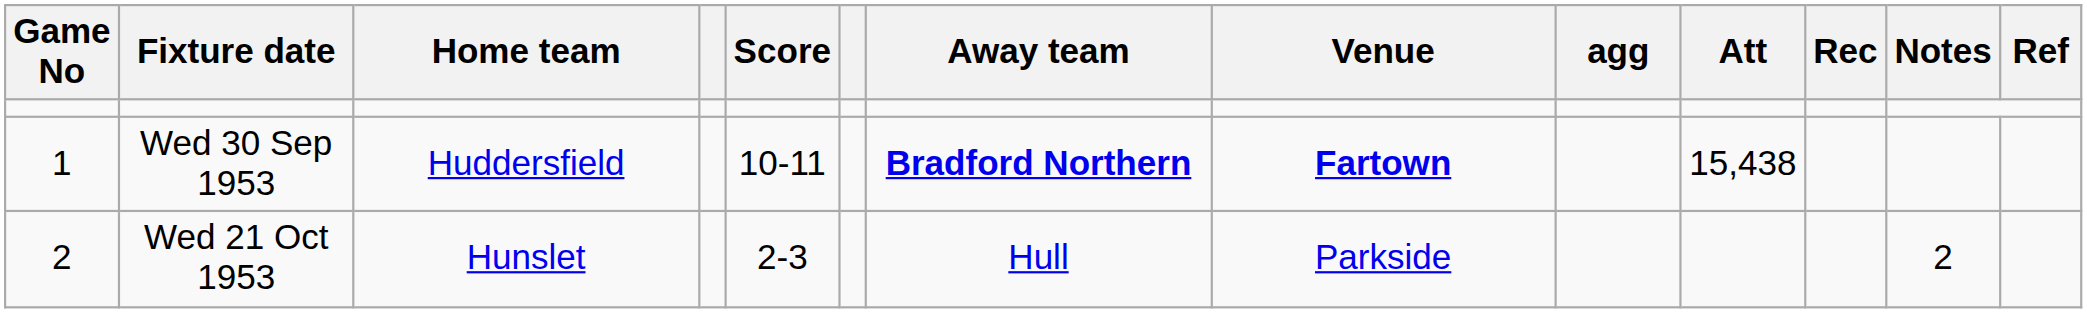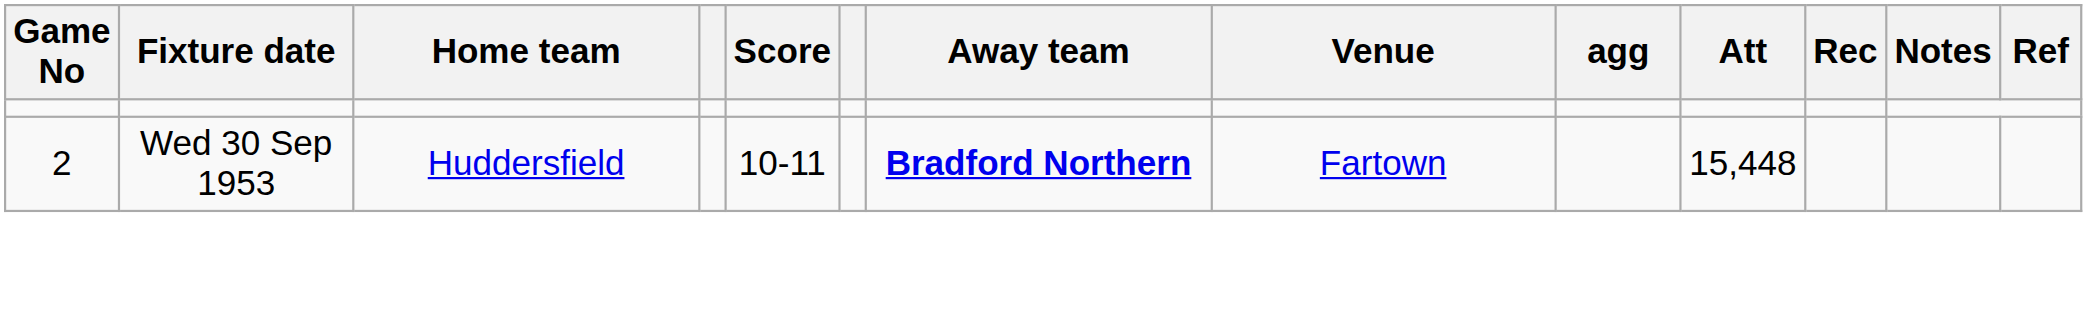Wed 30 Sep 1953 | Game No: 1 -> 2
Wed 30 Sep 1953 | Venue: bold -> normal
Wed 30 Sep 1953 | Att: 15,438 -> 15,448
- row: 2 | Wed 21 Oct 1953 | Hunslet | 2-3 | Hull | Parkside | 2
